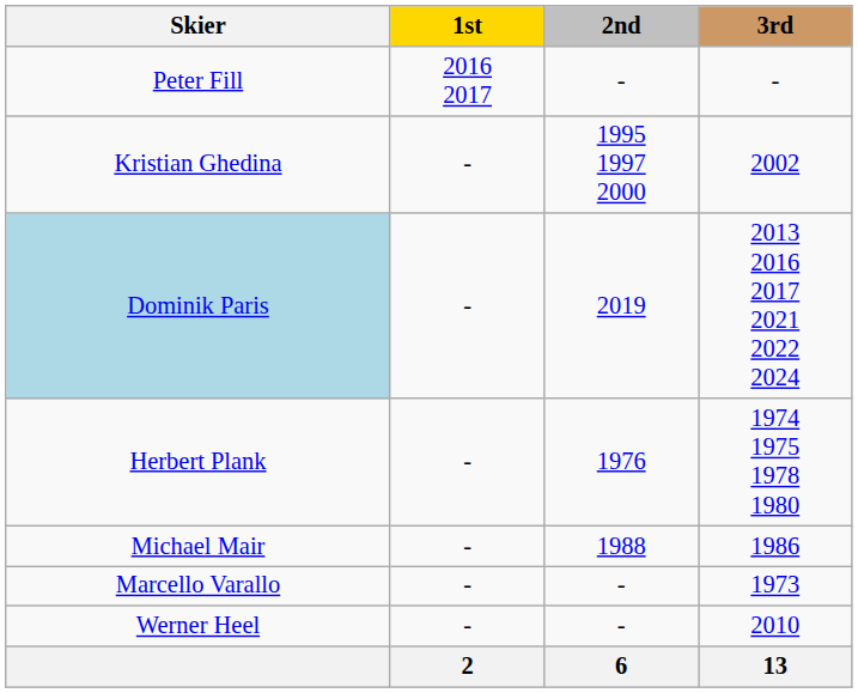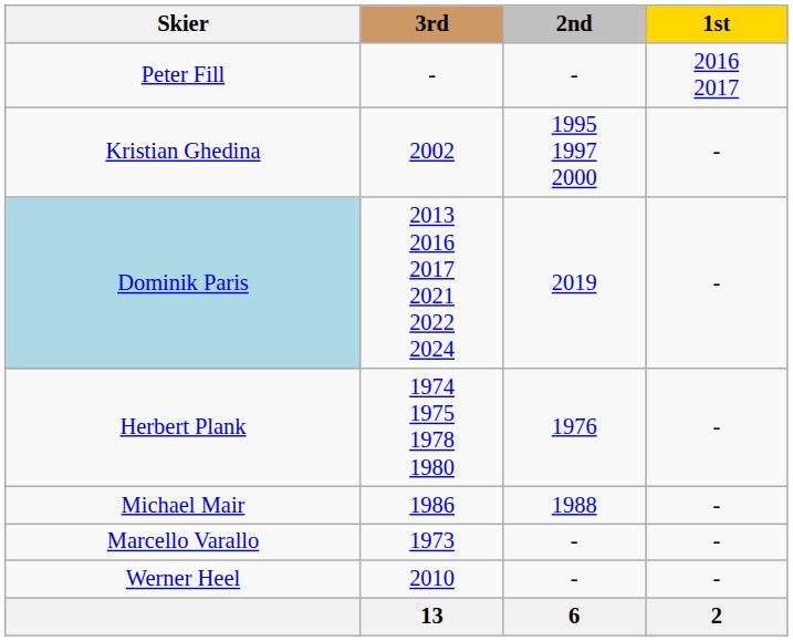columns swapped: 1st <-> 3rd
